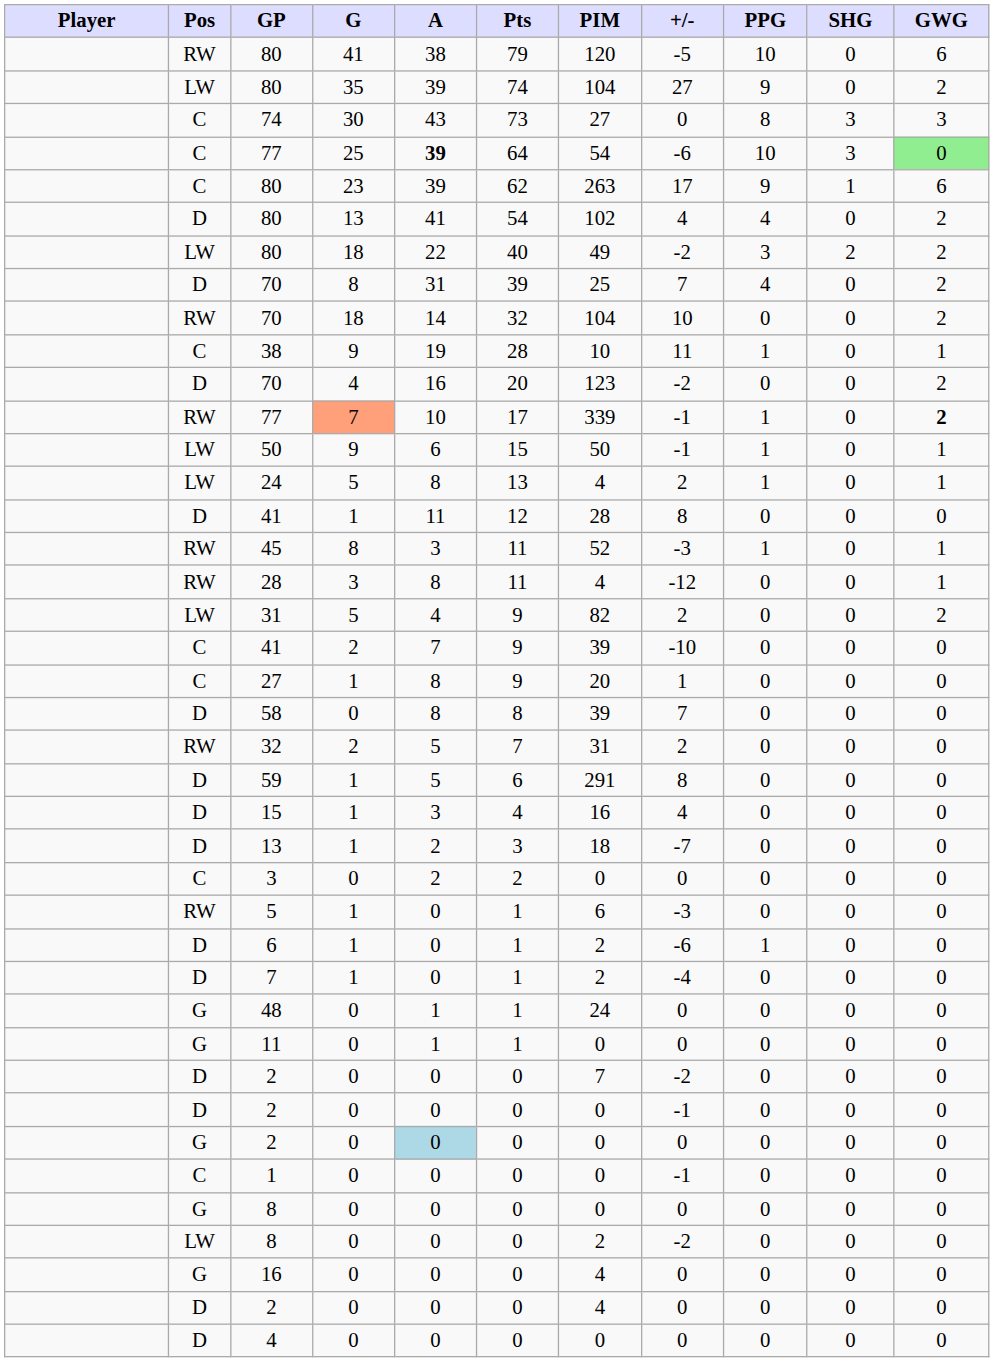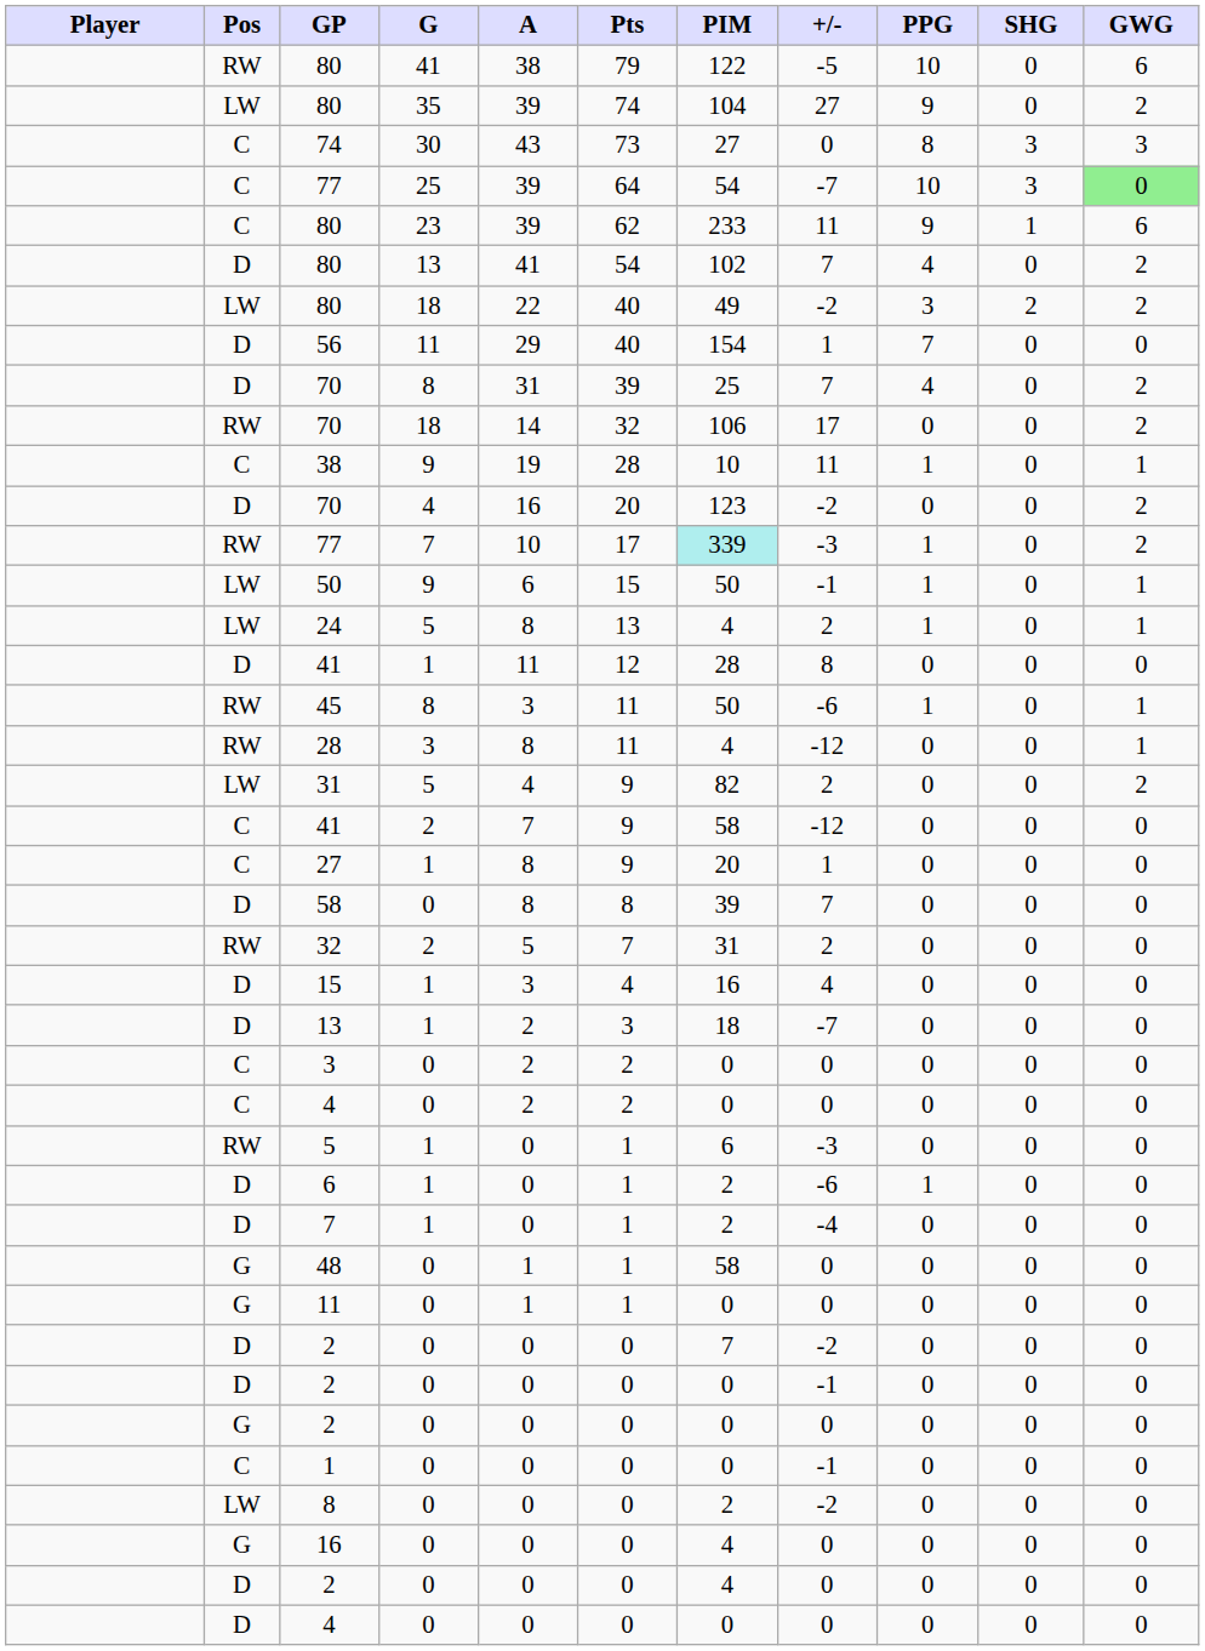RW / 80 | PIM: 120 -> 122
C / 77 | A: bold -> normal
C / 77 | +/-: -6 -> -7
C / 80 | PIM: 263 -> 233
C / 80 | +/-: 17 -> 11
D / 80 | +/-: 4 -> 7
+ row: D | 56 | 11 | 29 | 40 | 154 | 1 | 7 | 0 | 0
RW / 70 | PIM: 104 -> 106
RW / 70 | +/-: 10 -> 17
RW / 77 | G: lightsalmon background -> no background
RW / 77 | PIM: no background -> paleturquoise background
RW / 77 | +/-: -1 -> -3
RW / 77 | GWG: bold -> normal
45 | PIM: 52 -> 50
45 | +/-: -3 -> -6
C / 41 | PIM: 39 -> 58
C / 41 | +/-: -10 -> -12
- row: D | 59 | 1 | 5 | 6 | 291 | 8 | 0 | 0 | 0
+ row: C | 4 | 0 | 2 | 2 | 0 | 0 | 0 | 0 | 0
48 | PIM: 24 -> 58
G / 2 | A: lightblue background -> no background
- row: G | 8 | 0 | 0 | 0 | 0 | 0 | 0 | 0 | 0
